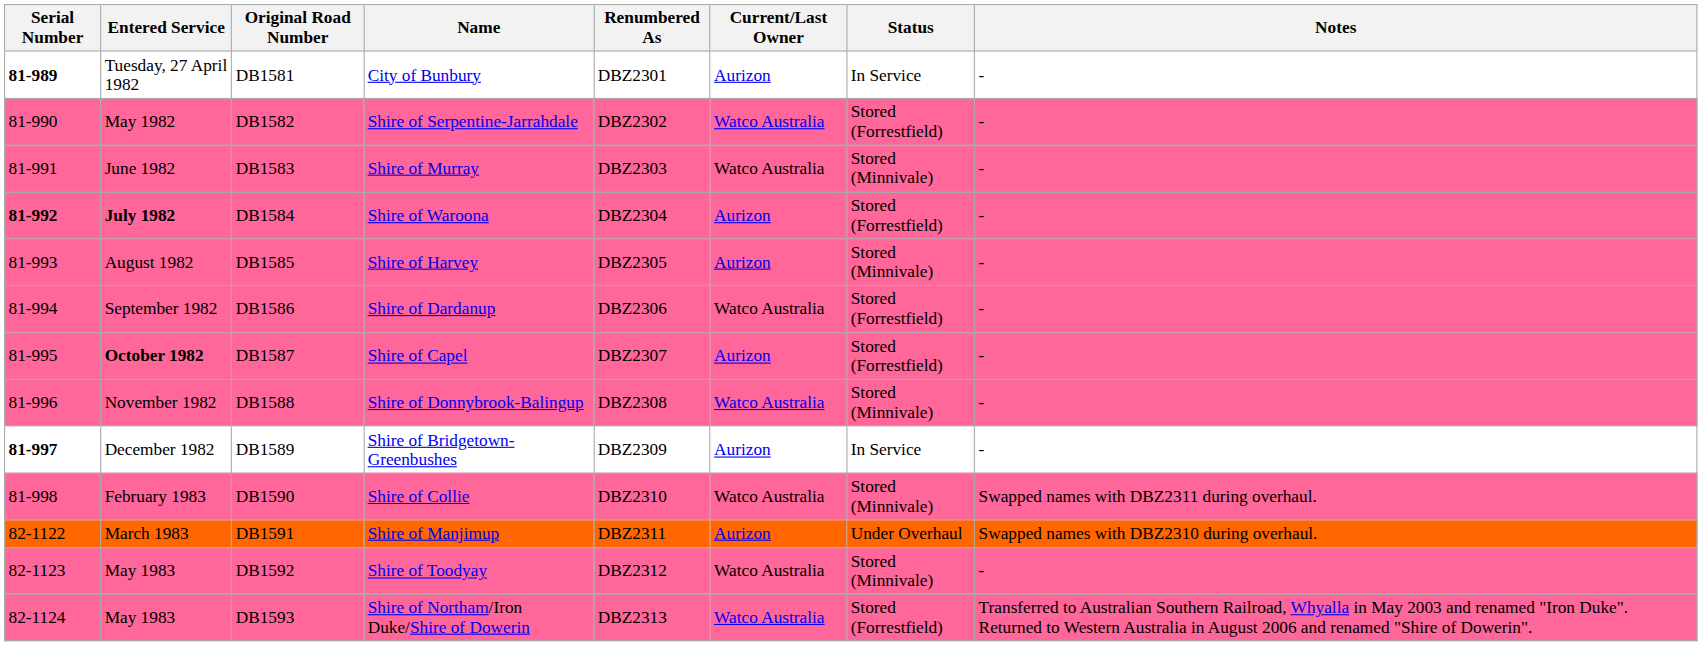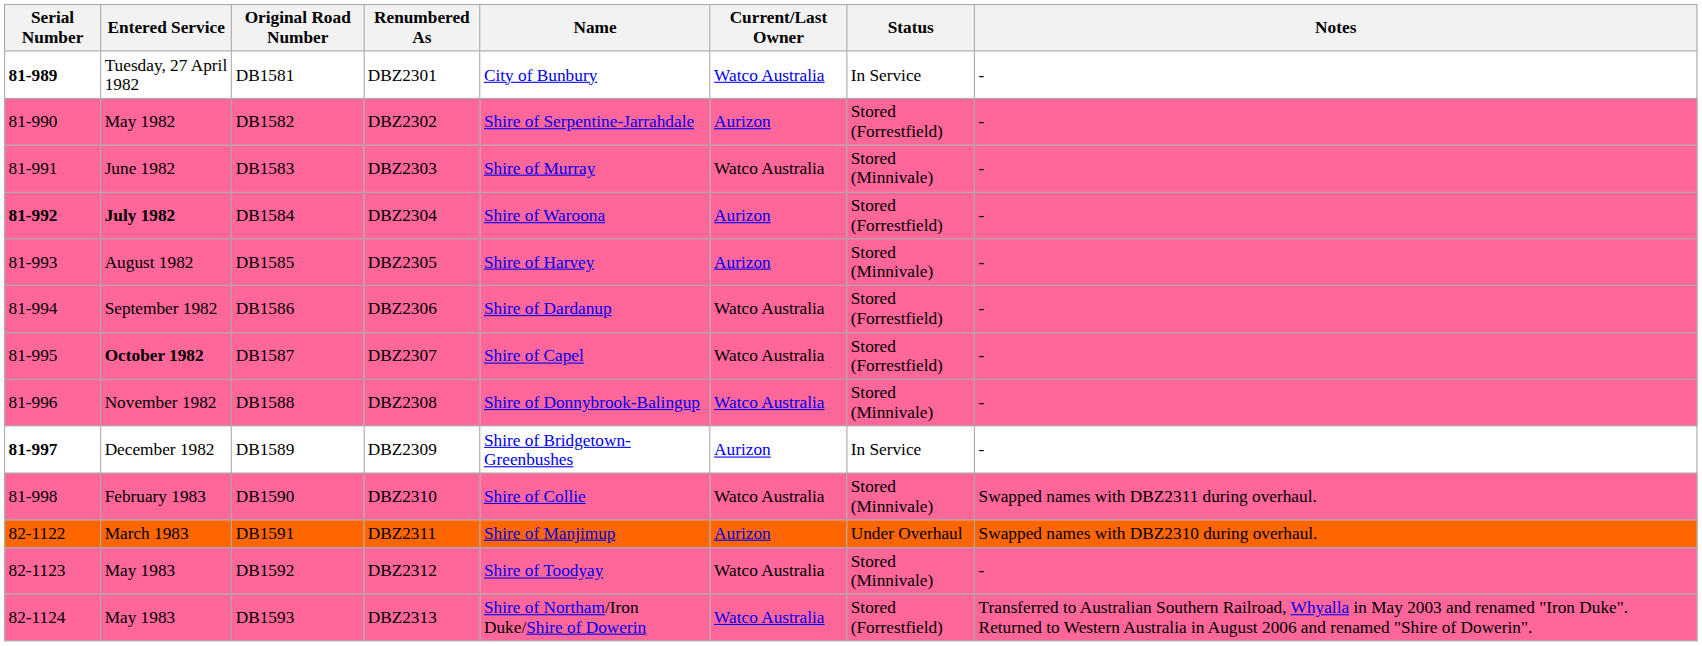columns swapped: Renumbered As <-> Name
DB1581 | Current/Last Owner: Aurizon -> Watco Australia
DB1582 | Current/Last Owner: Watco Australia -> Aurizon
DB1587 | Current/Last Owner: Aurizon -> Watco Australia
